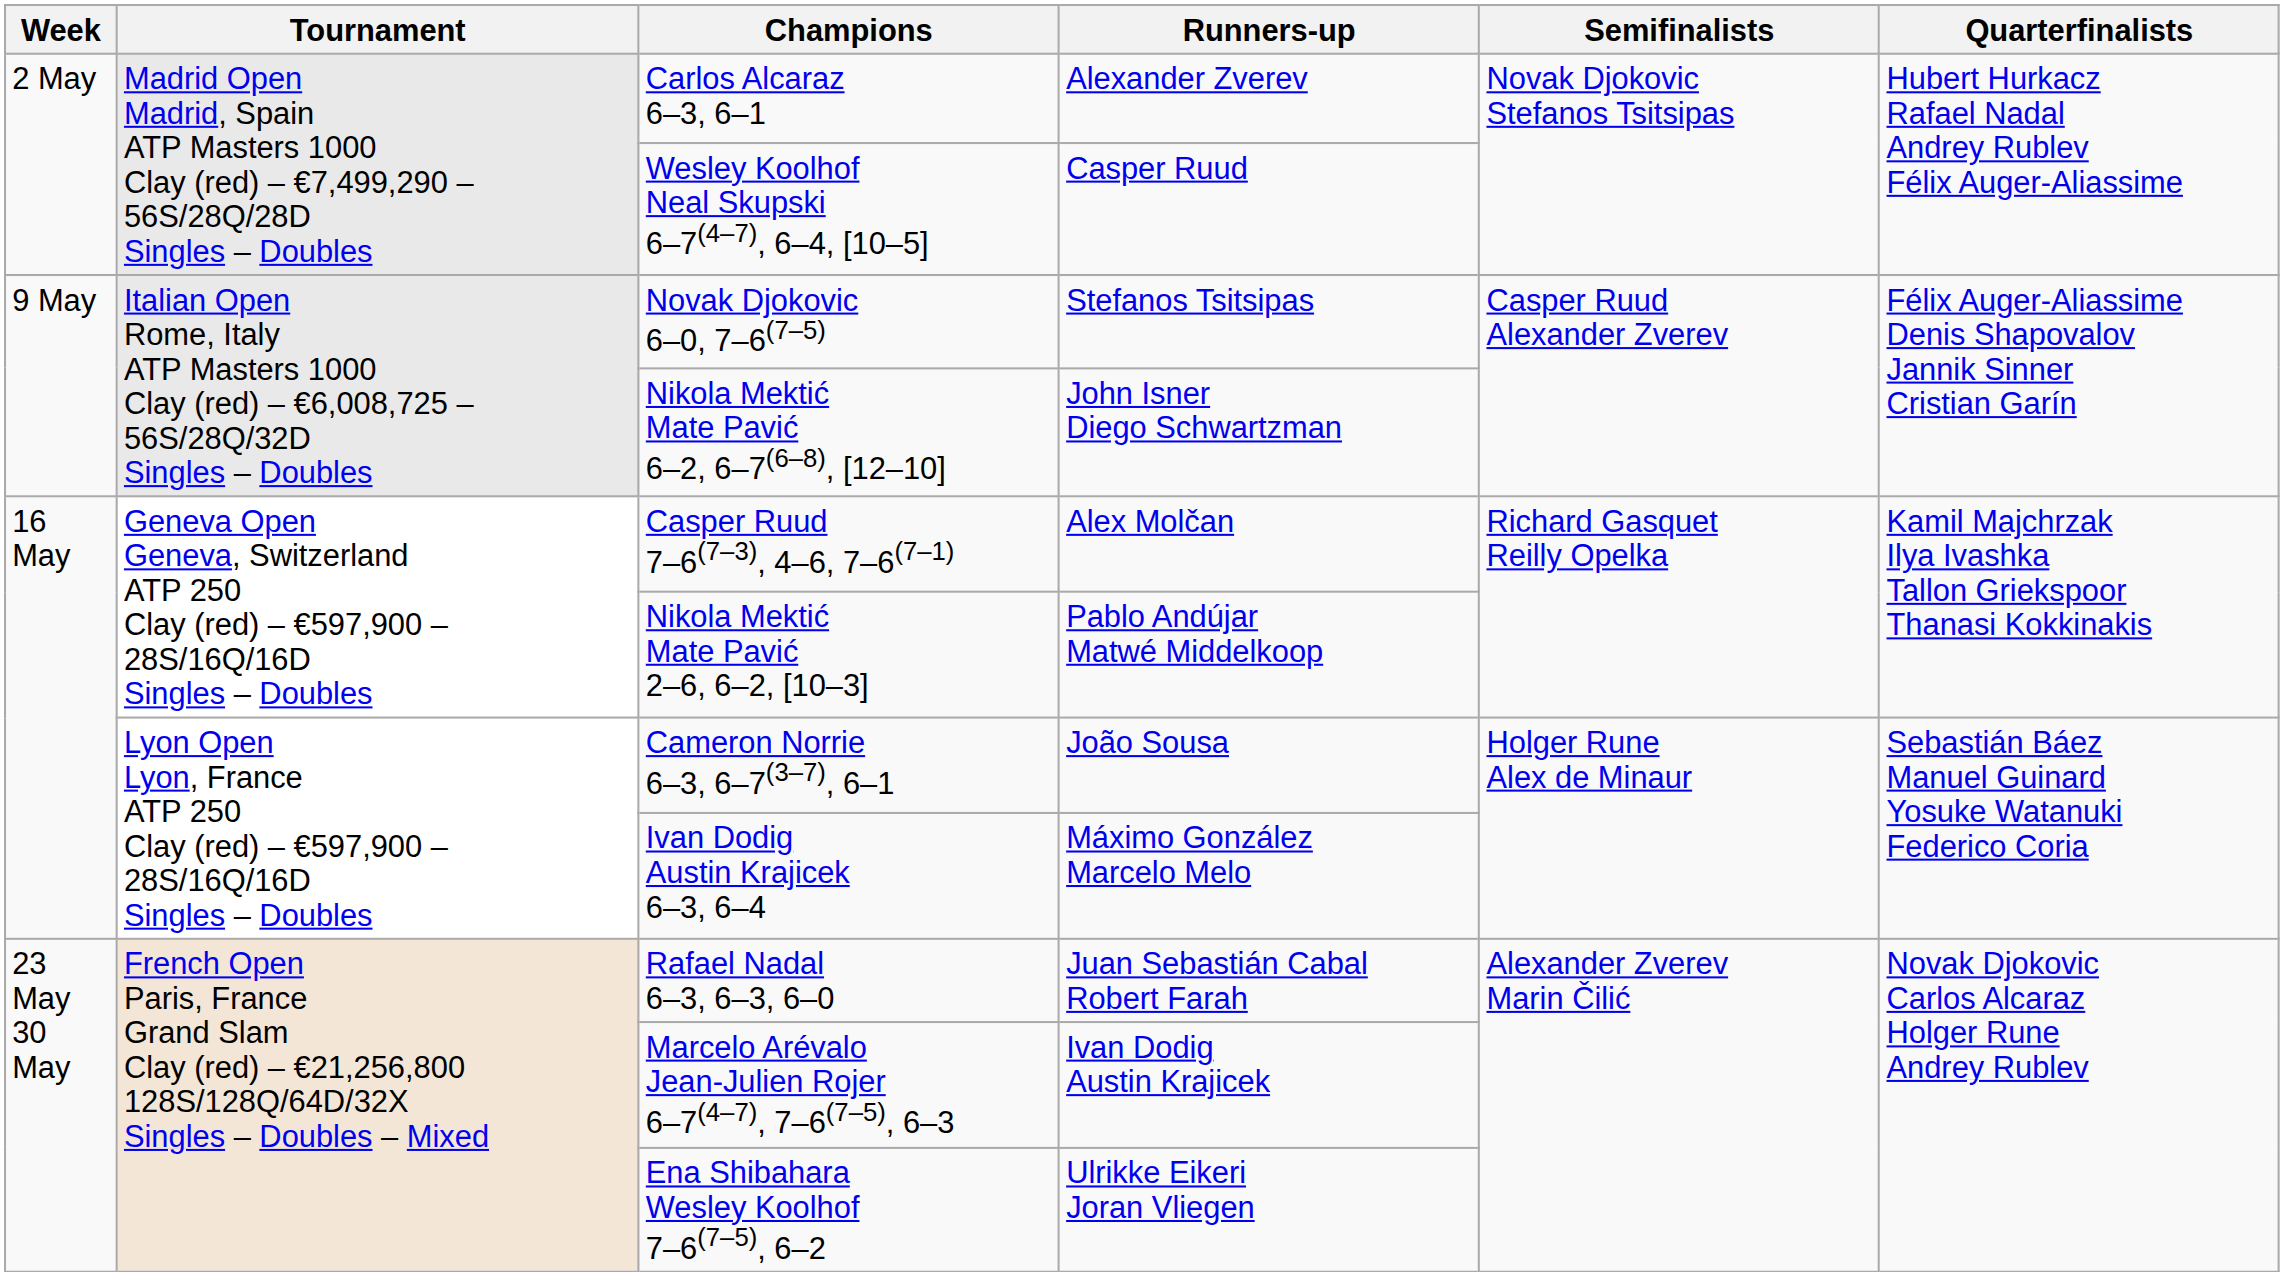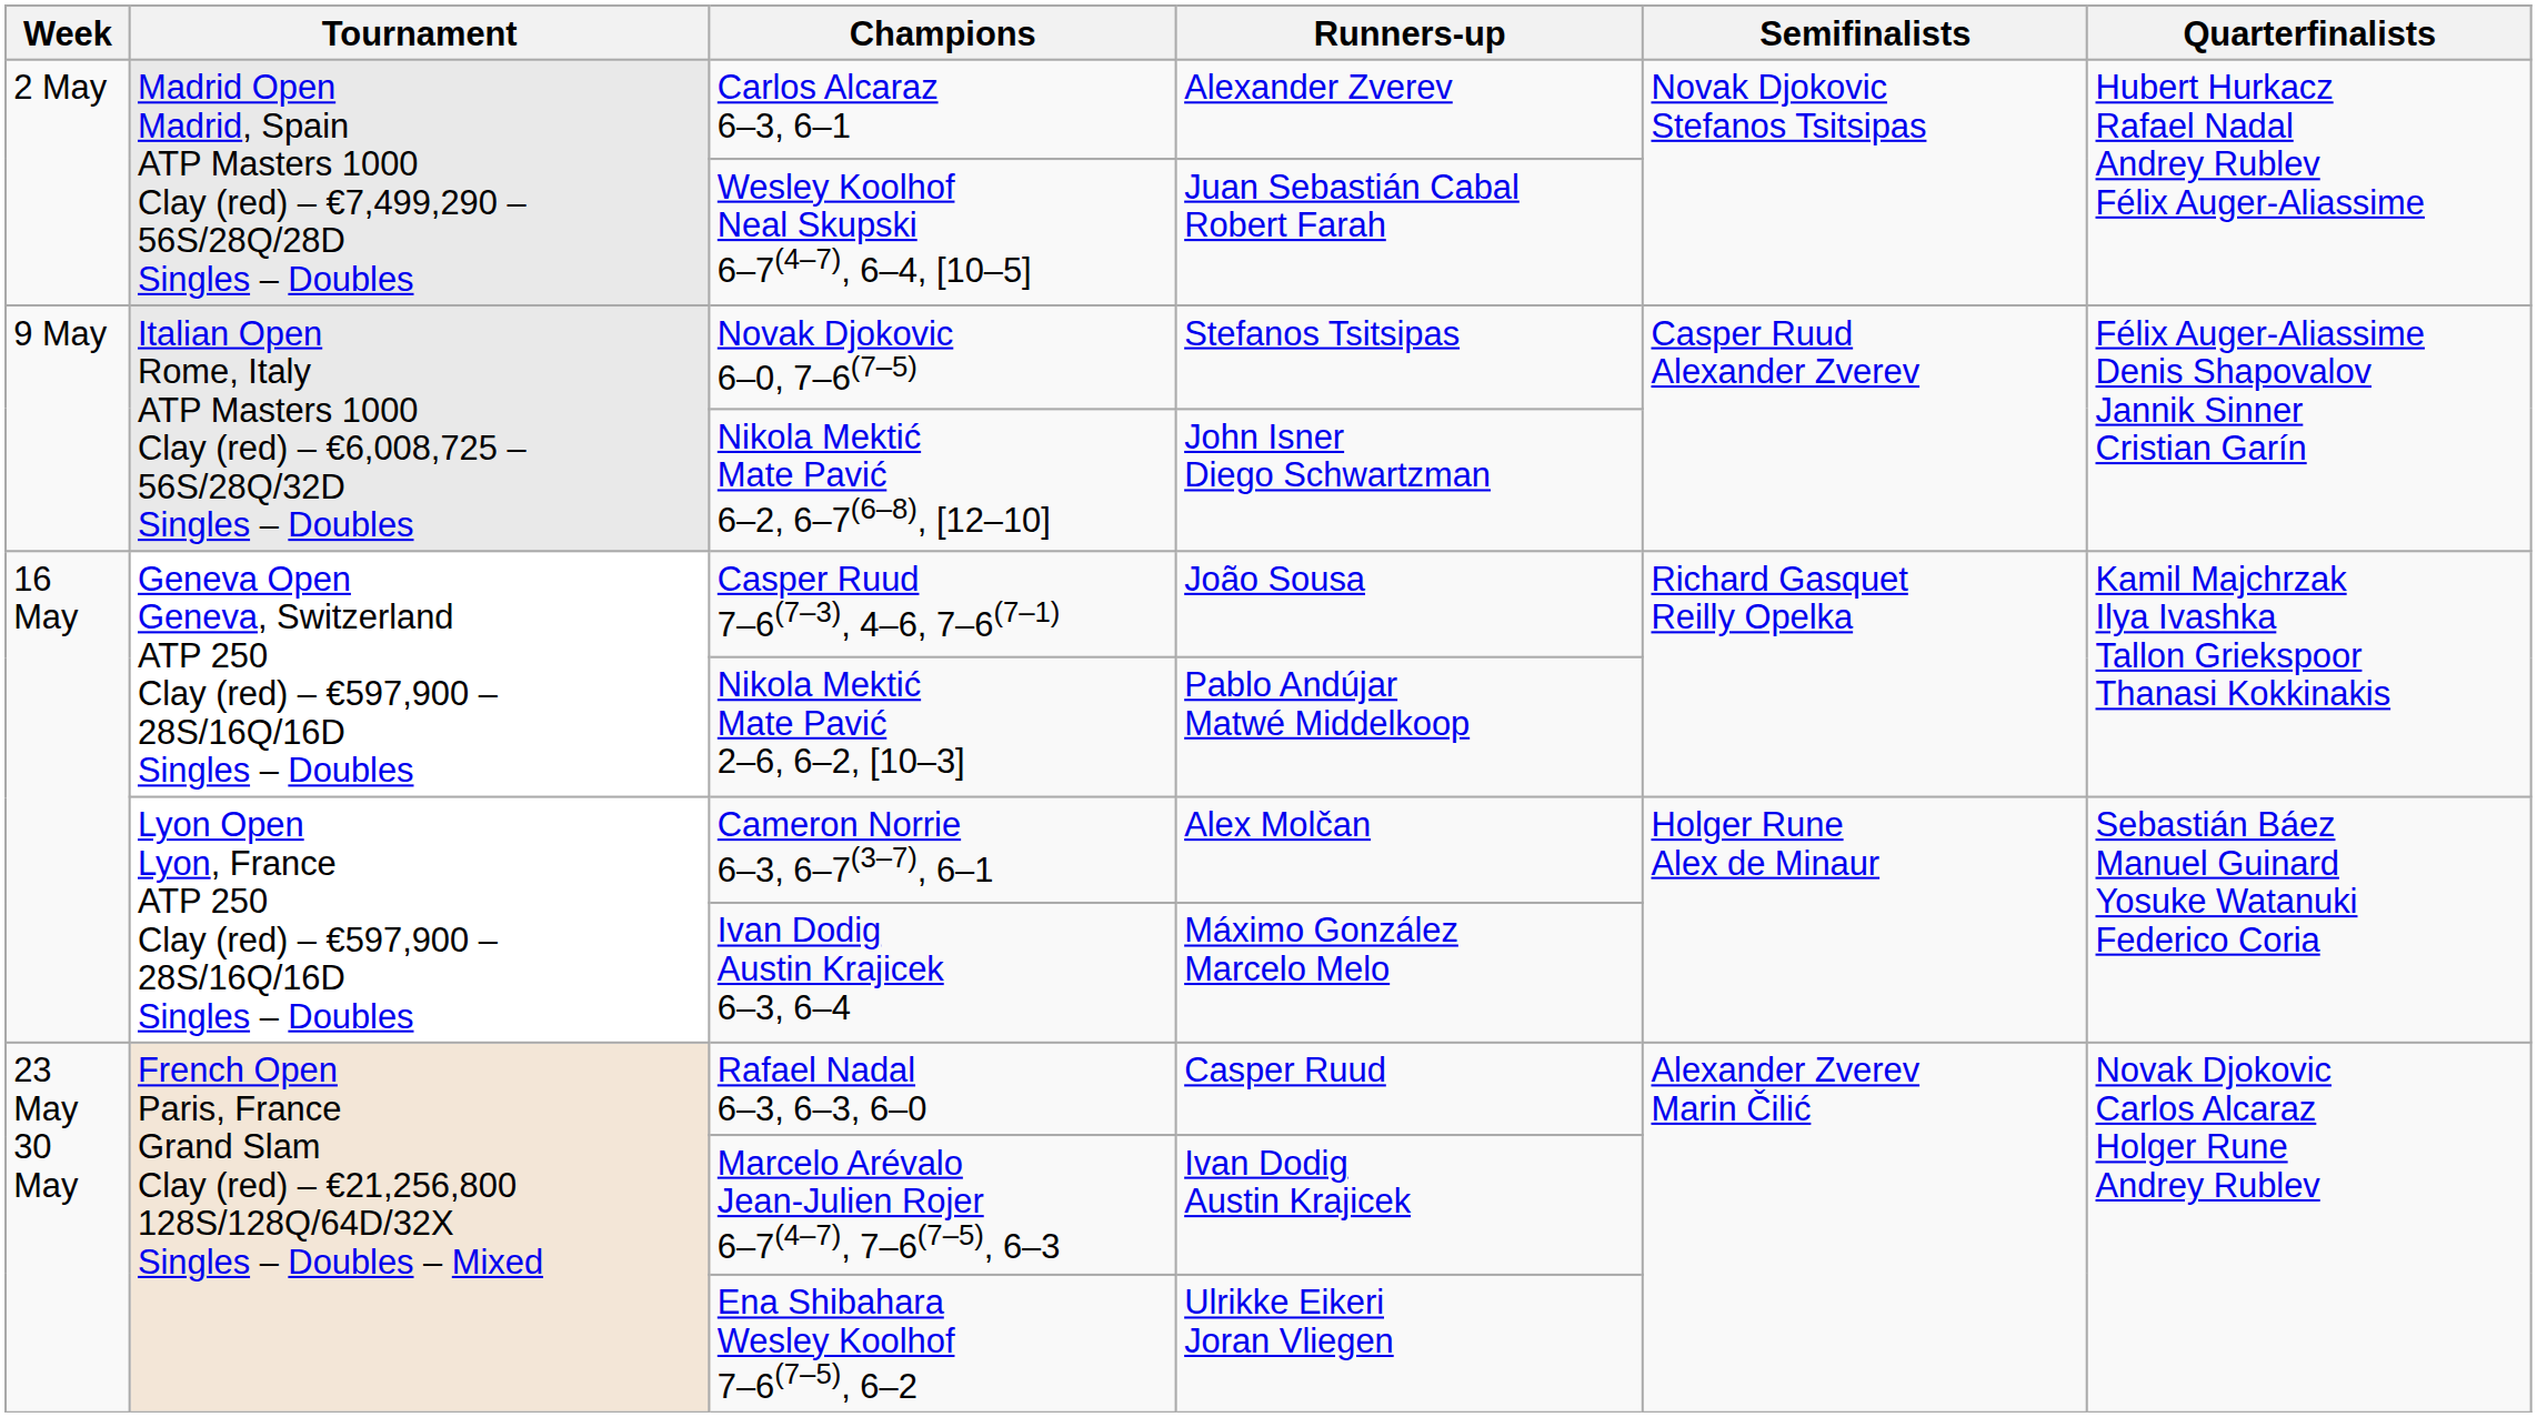Wesley Koolhof Neal Skupski 6–7(4–7), 6–4, [10–5] | Runners-up: Casper Ruud -> Juan Sebastián Cabal Robert Farah
Casper Ruud 7–6(7–3), 4–6, 7–6(7–1) | Runners-up: Alex Molčan -> João Sousa
Cameron Norrie 6–3, 6–7(3–7), 6–1 | Runners-up: João Sousa -> Alex Molčan
Rafael Nadal 6–3, 6–3, 6–0 | Runners-up: Juan Sebastián Cabal Robert Farah -> Casper Ruud
